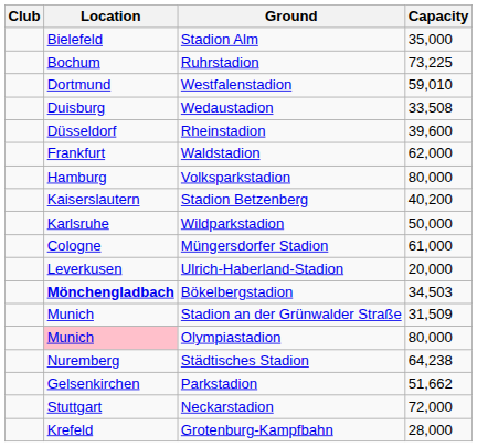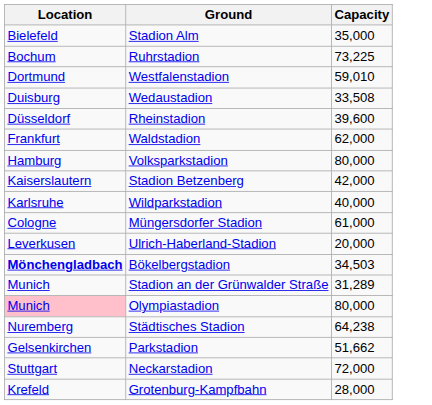- column: Club
Stadion Betzenberg | Capacity: 40,200 -> 42,000
Wildparkstadion | Capacity: 50,000 -> 40,000
Stadion an der Grünwalder Straße | Capacity: 31,509 -> 31,289
